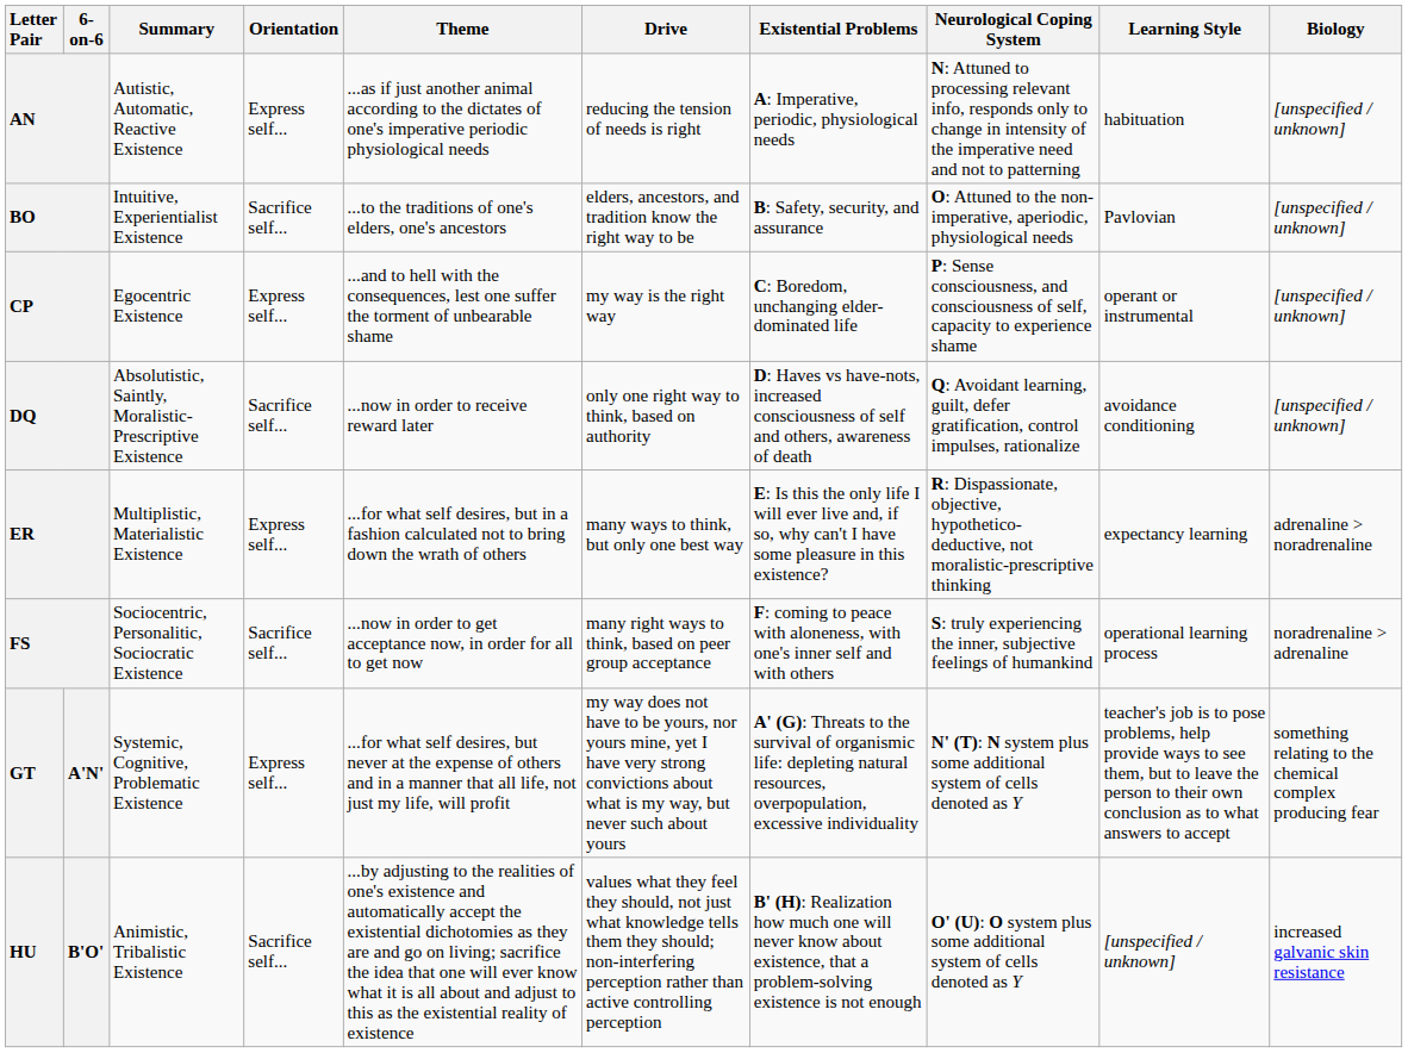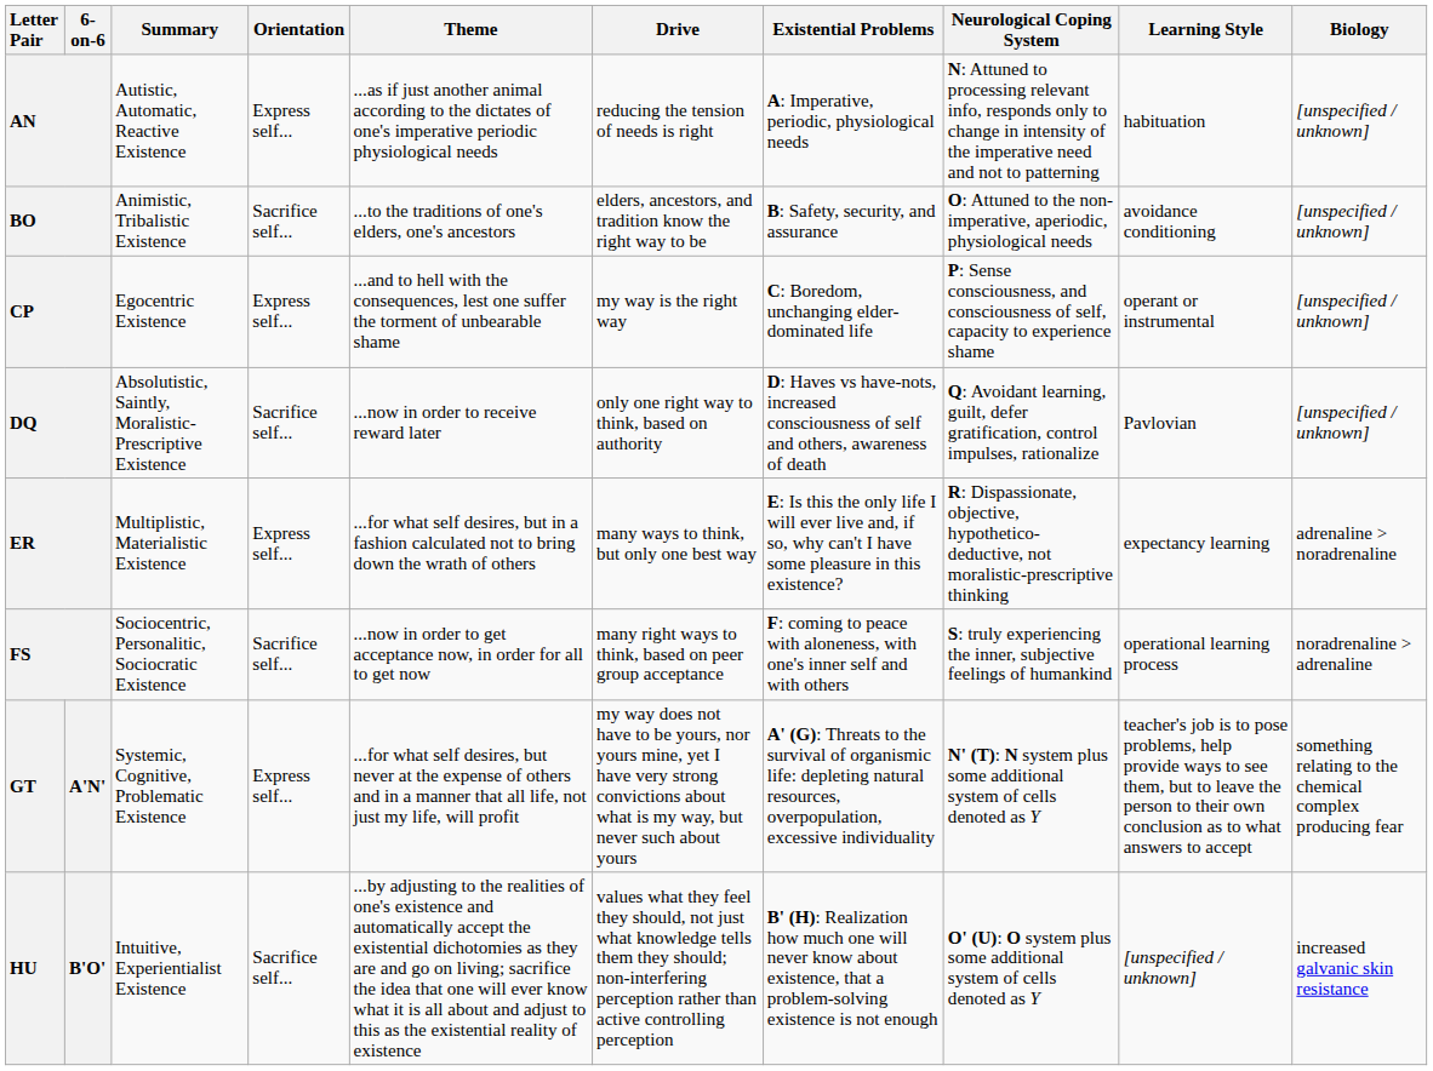BO | Summary: Intuitive, Experientialist Existence -> Animistic, Tribalistic Existence
BO | Learning Style: Pavlovian -> avoidance conditioning
DQ | Learning Style: avoidance conditioning -> Pavlovian
HU | Summary: Animistic, Tribalistic Existence -> Intuitive, Experientialist Existence
